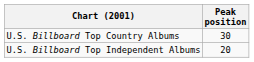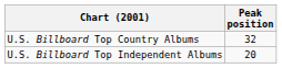U.S. Billboard Top Country Albums | Peak position: 30 -> 32
